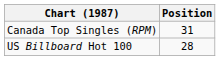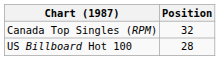Canada Top Singles (RPM) | Position: 31 -> 32
